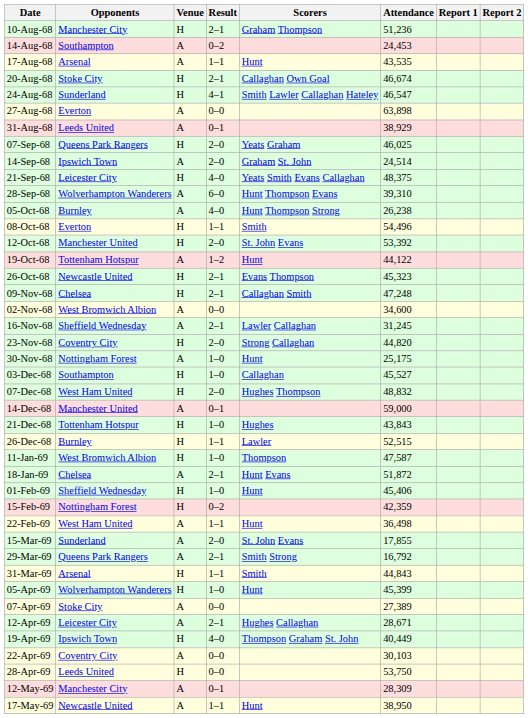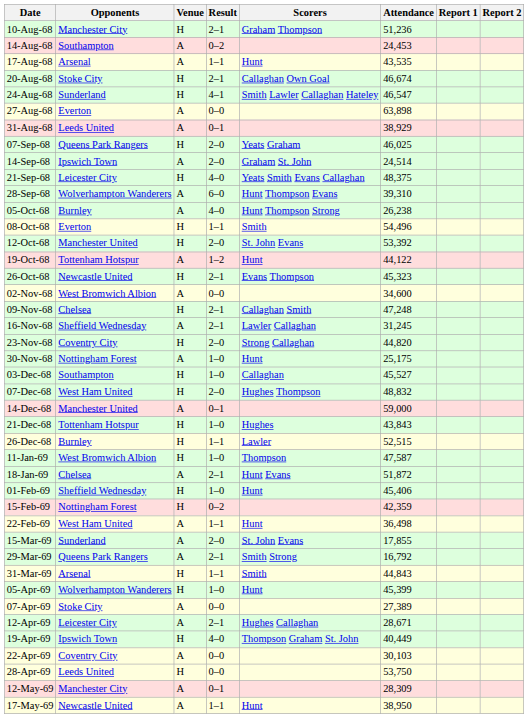rows swapped: 02-Nov-68 <-> 09-Nov-68
